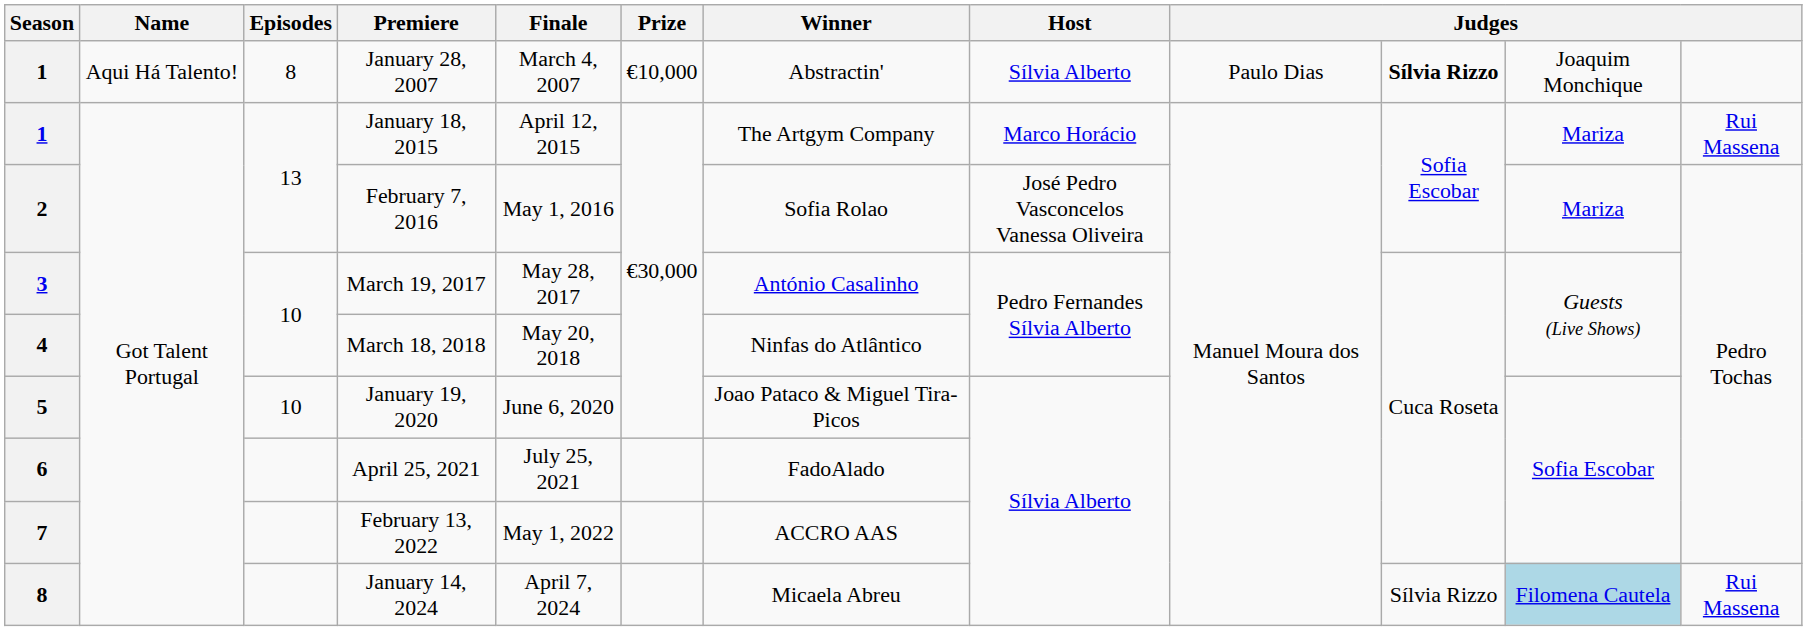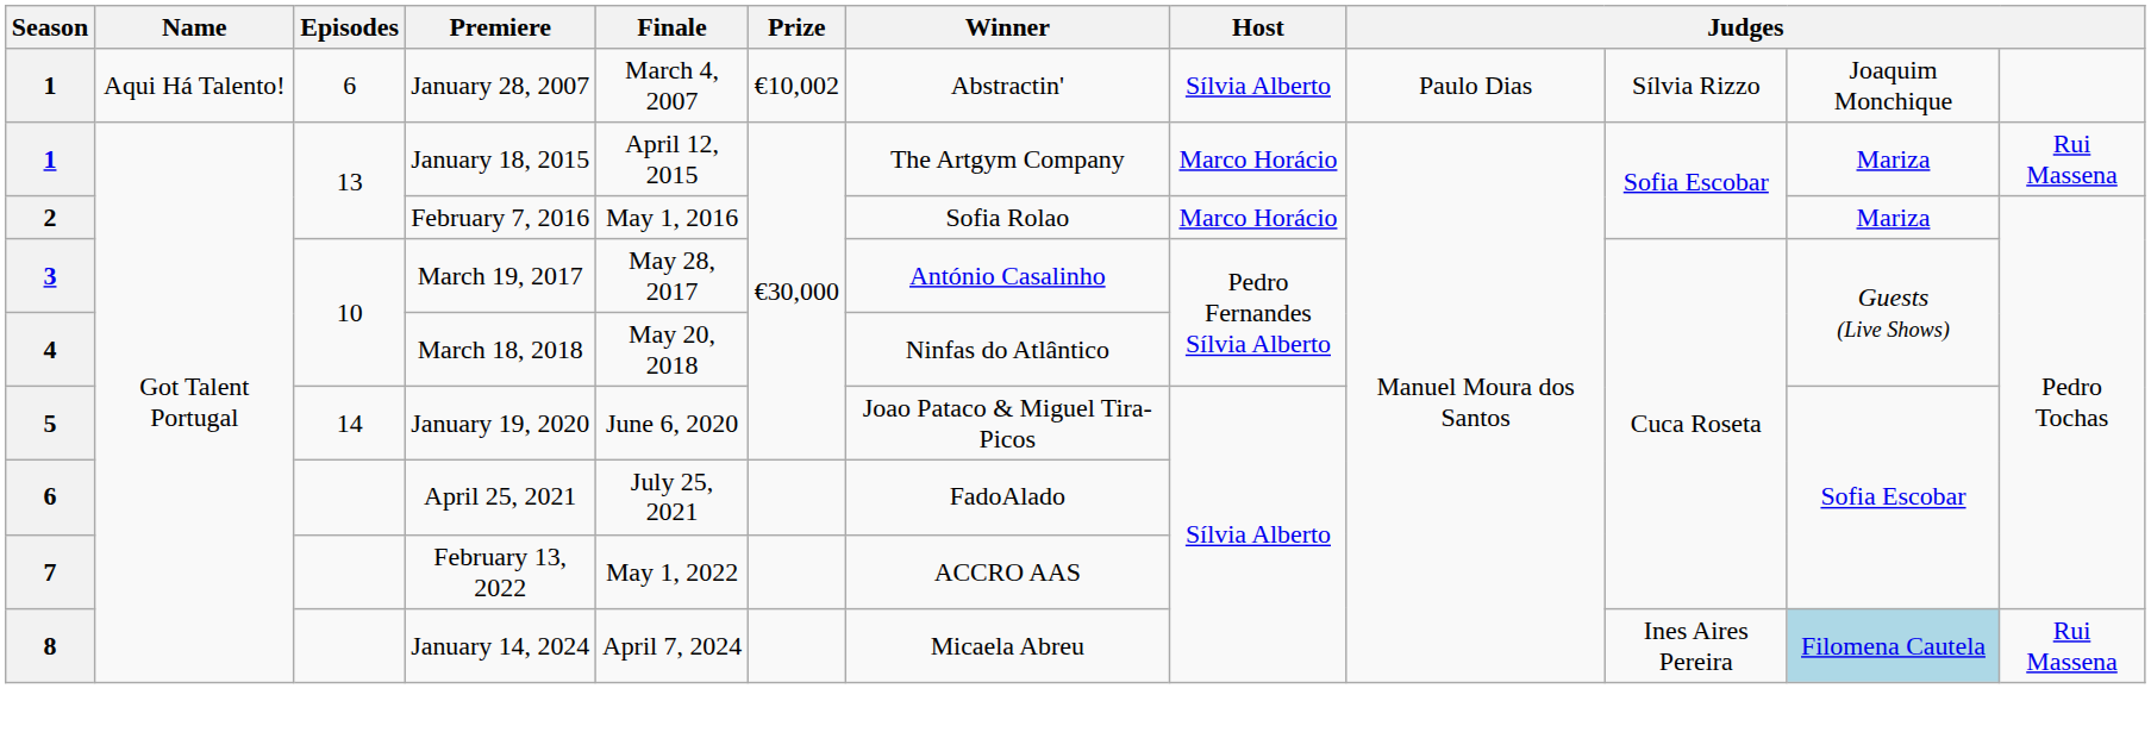January 28, 2007 | Episodes: 8 -> 6
January 28, 2007 | Prize: €10,000 -> €10,002
January 28, 2007 | column 10: bold -> normal
February 7, 2016 | Host: José Pedro Vasconcelos Vanessa Oliveira -> Marco Horácio
January 19, 2020 | Episodes: 10 -> 14
January 14, 2024 | column 10: Sílvia Rizzo -> Ines Aires Pereira
